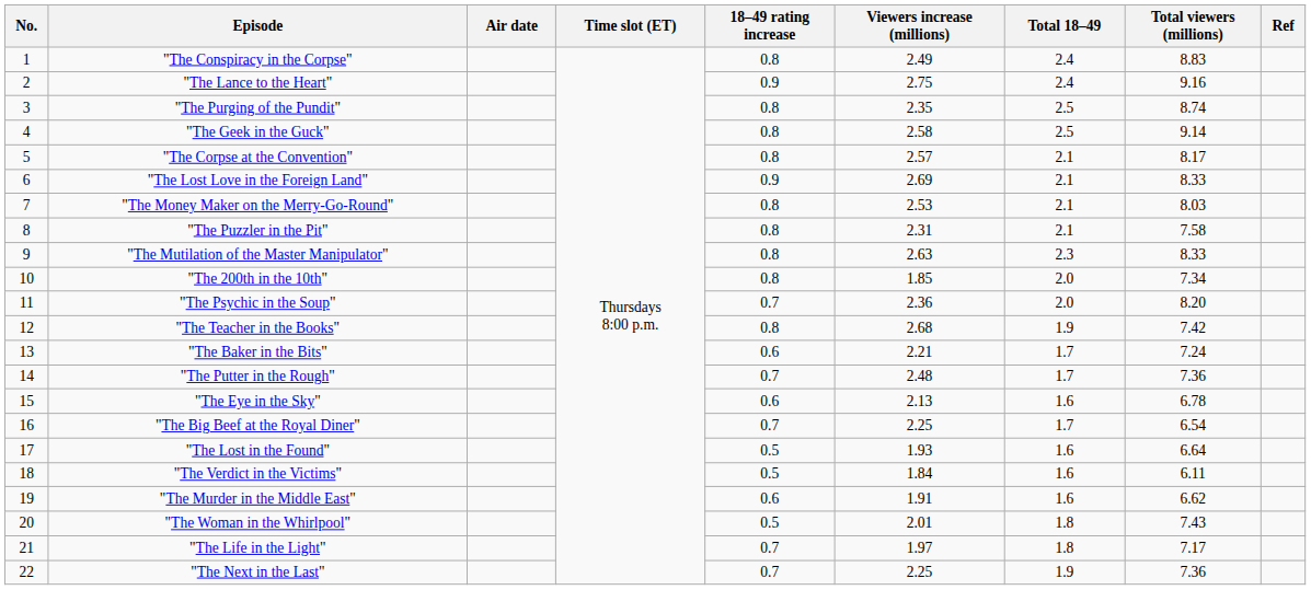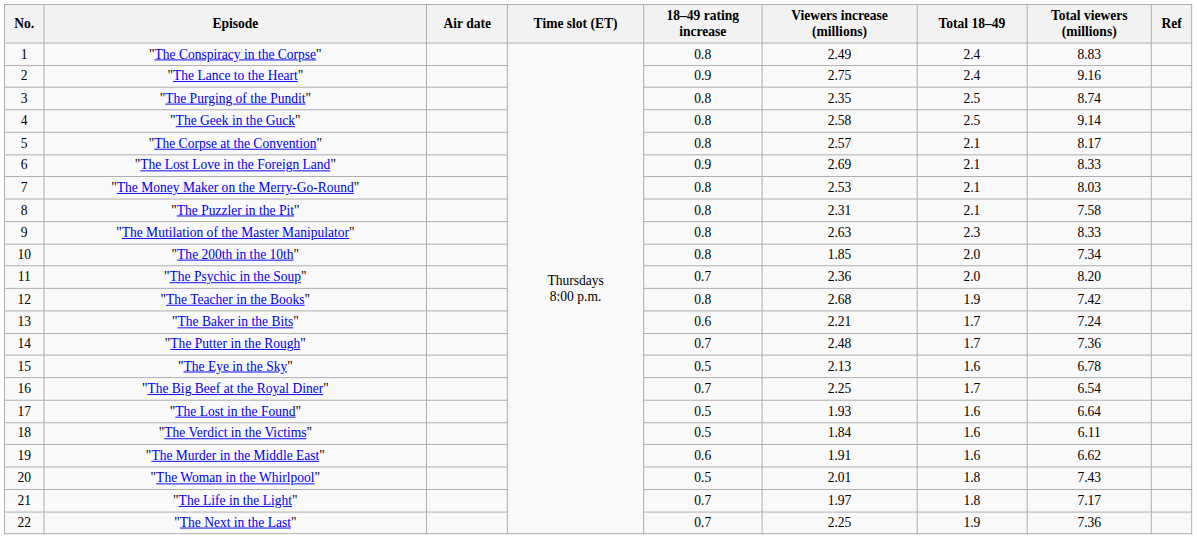"The Eye in the Sky" | 18–49 rating increase: 0.6 -> 0.5
